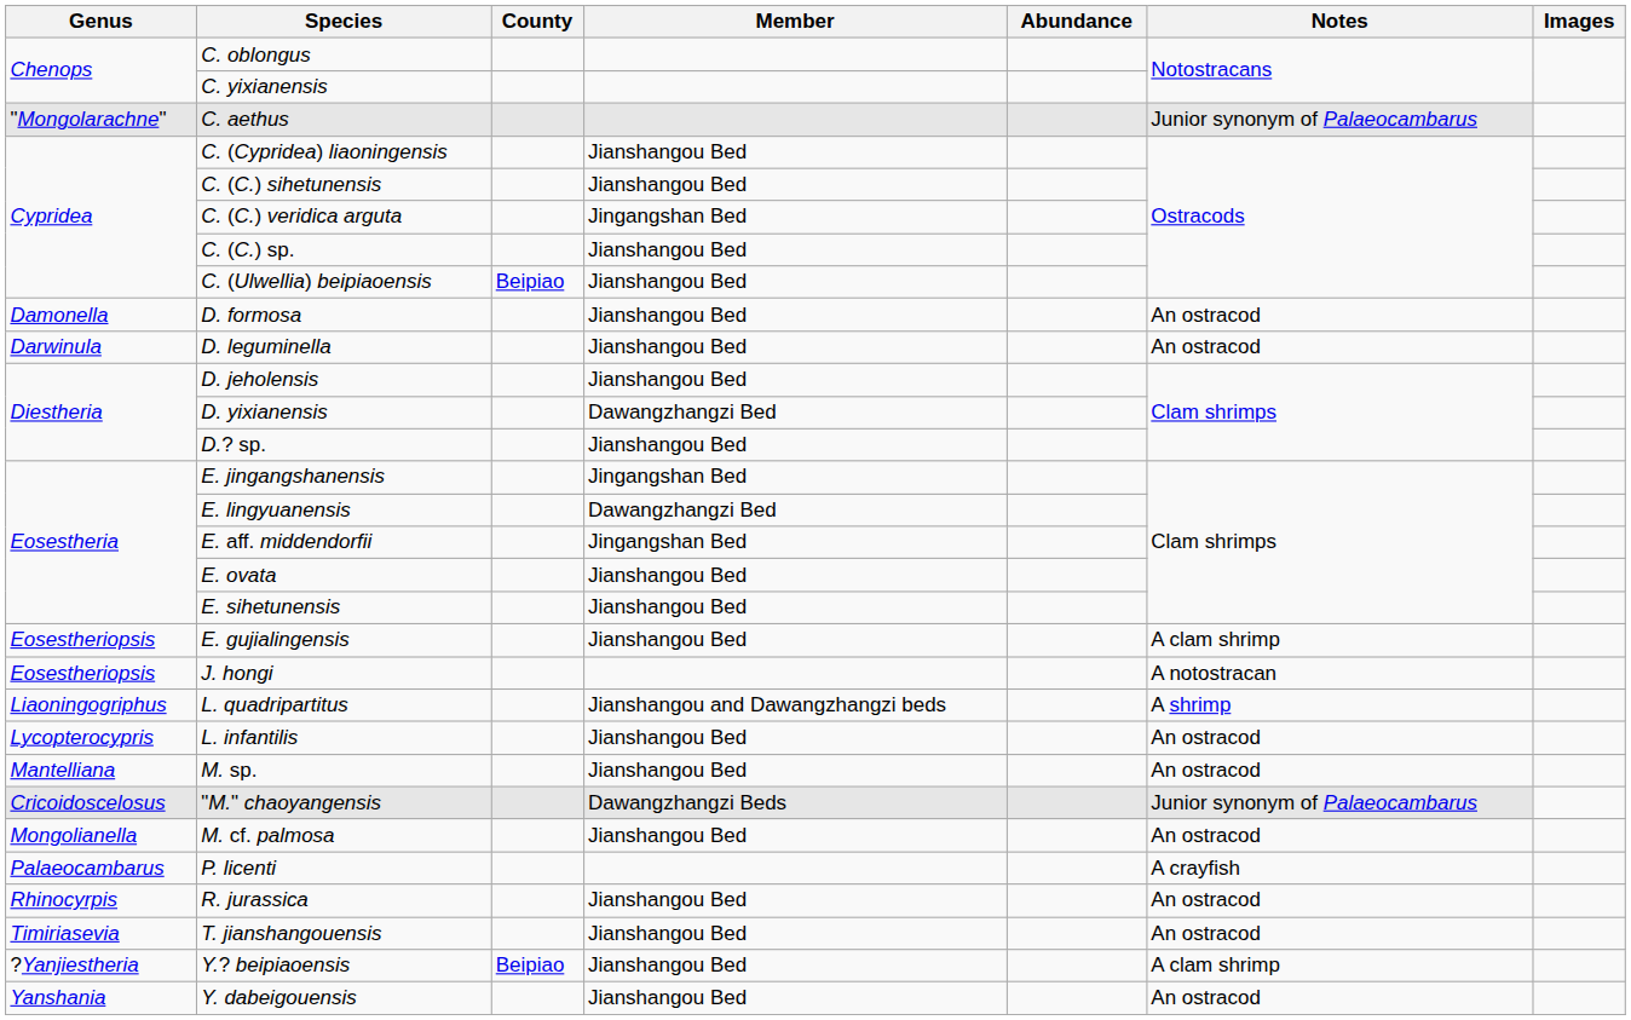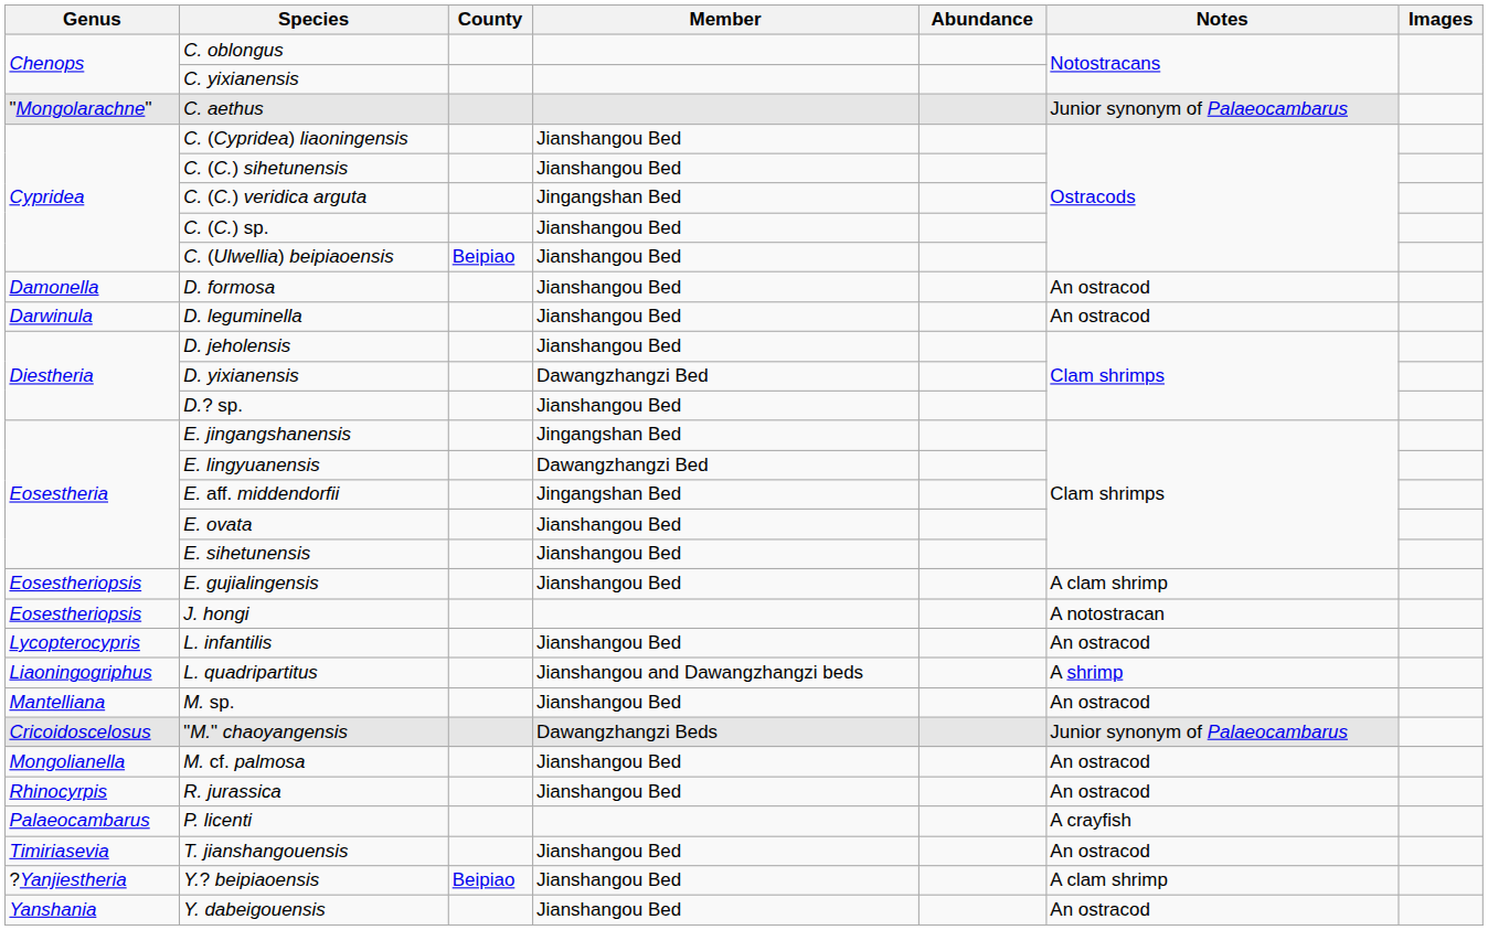rows swapped: L. quadripartitus <-> L. infantilis
rows swapped: P. licenti <-> R. jurassica
